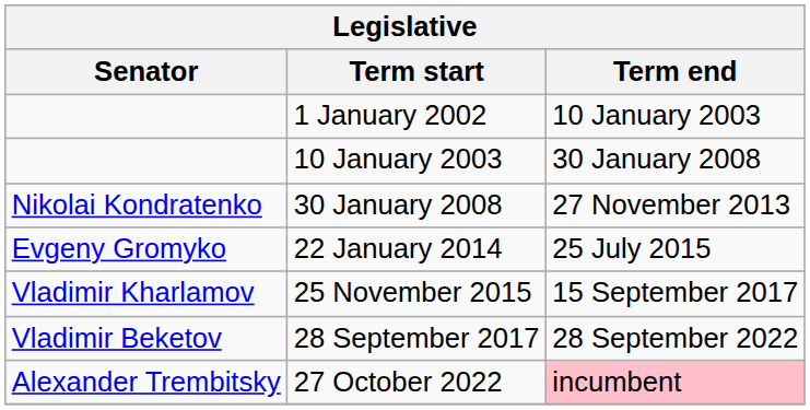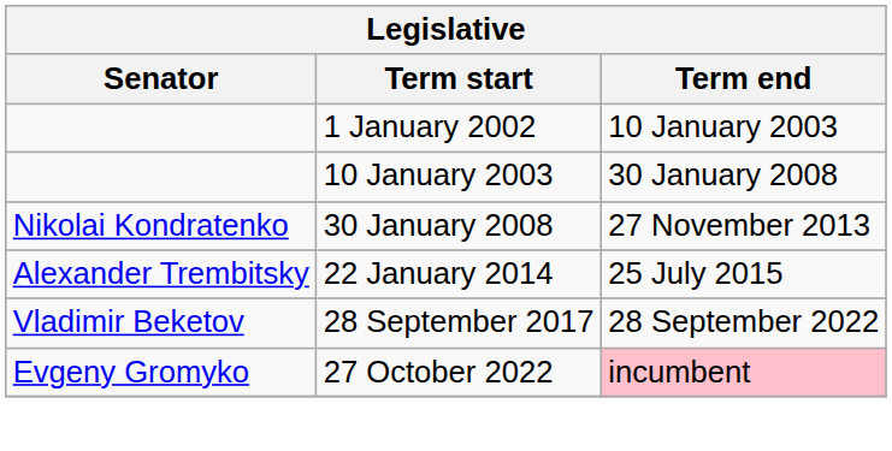22 January 2014 | Senator: Evgeny Gromyko -> Alexander Trembitsky
- row: Vladimir Kharlamov | 25 November 2015 | 15 September 2017
27 October 2022 | Senator: Alexander Trembitsky -> Evgeny Gromyko
